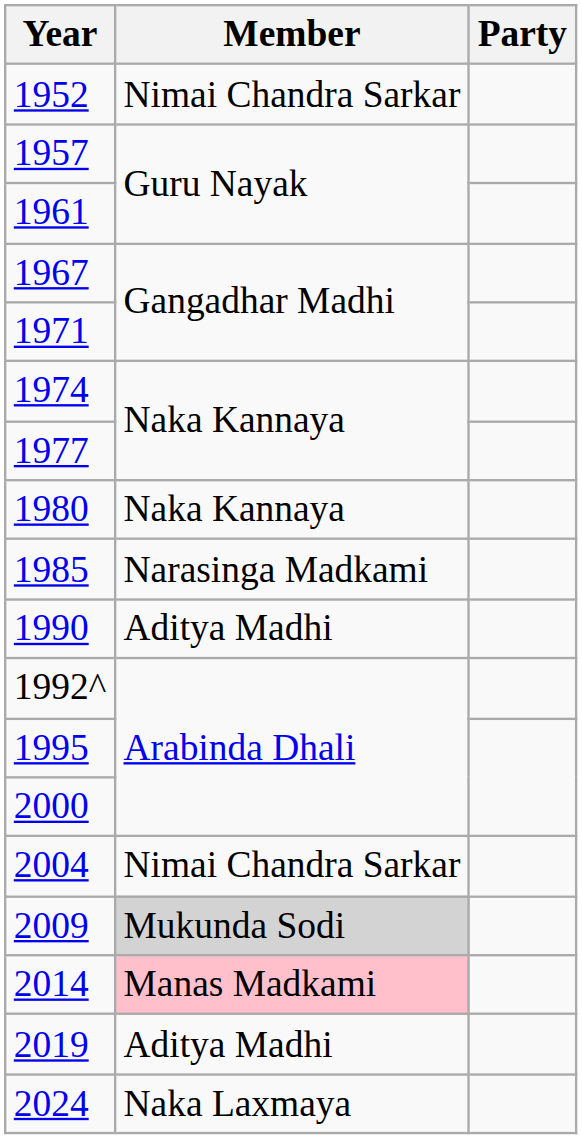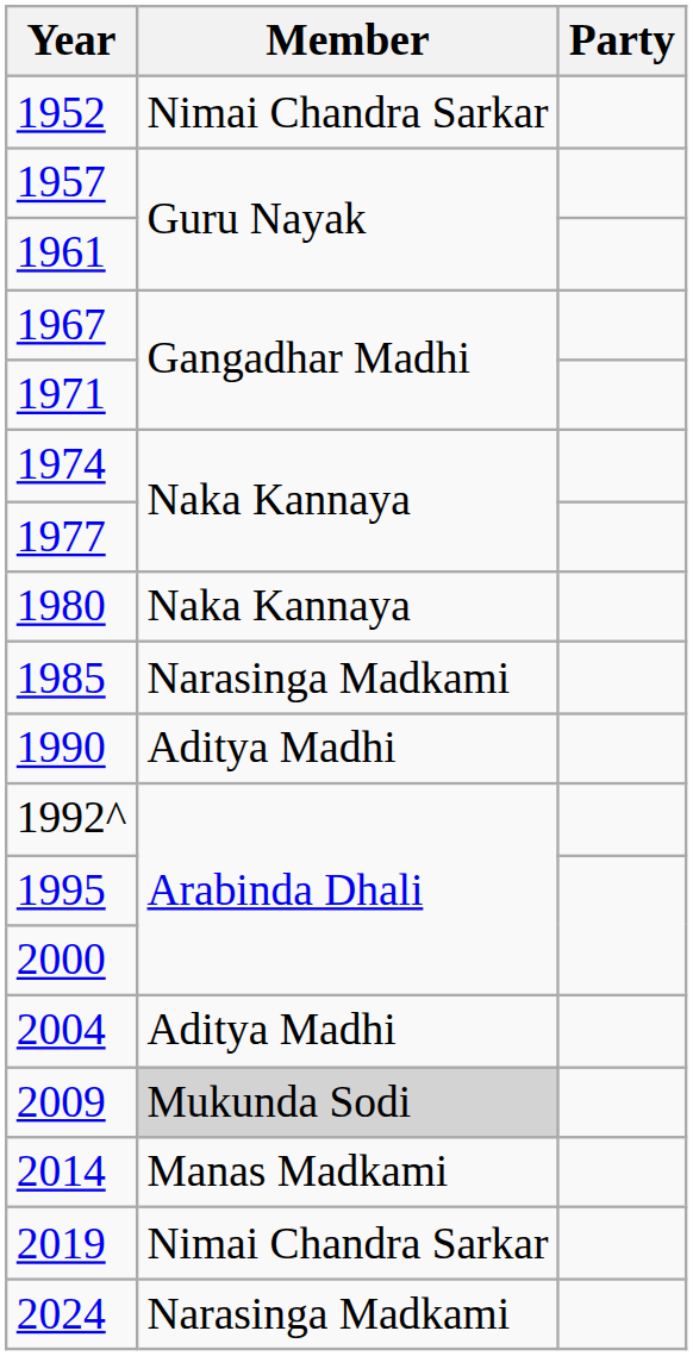2004 | Member: Nimai Chandra Sarkar -> Aditya Madhi
2014 | Member: pink background -> no background
2019 | Member: Aditya Madhi -> Nimai Chandra Sarkar
2024 | Member: Naka Laxmaya -> Narasinga Madkami
